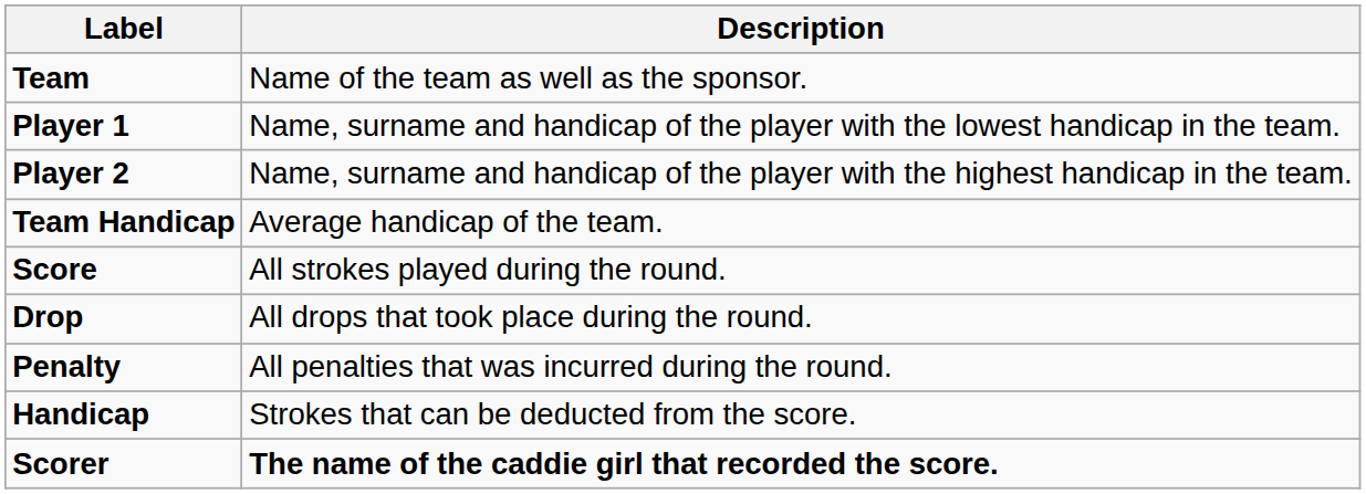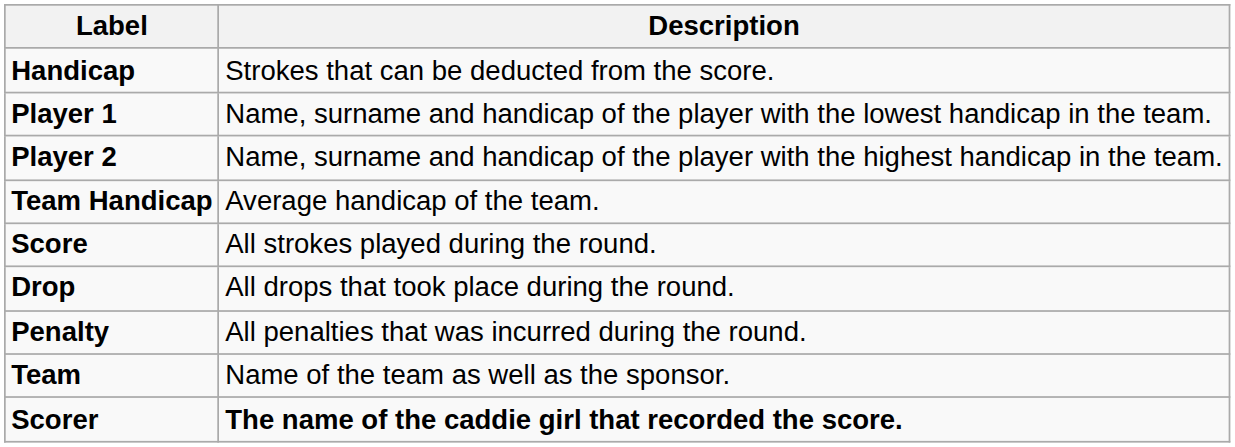rows swapped: Team <-> Handicap
